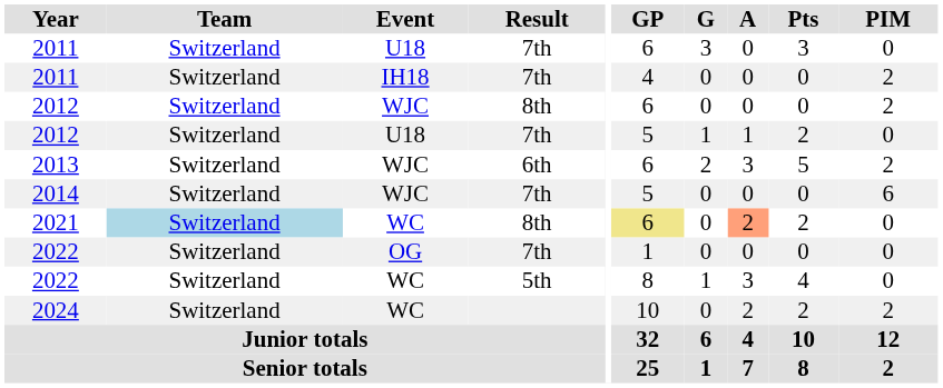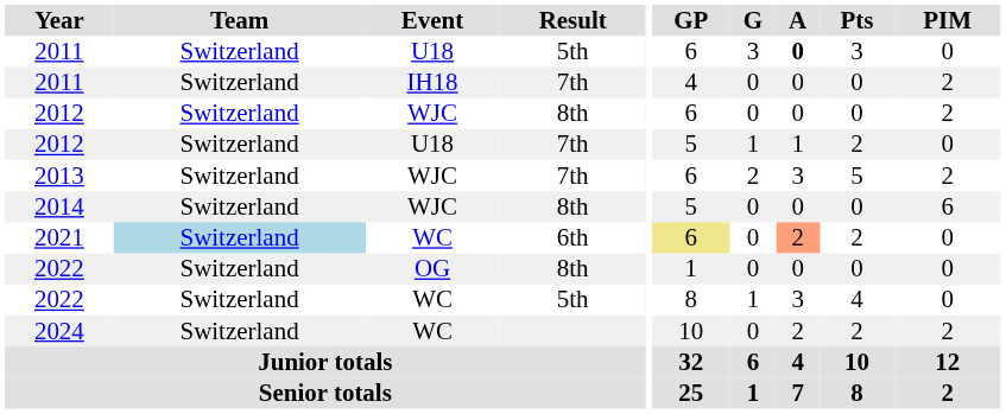2011 / U18 | Result: 7th -> 5th
2011 / U18 | A: normal -> bold
2013 | Result: 6th -> 7th
2014 | Result: 7th -> 8th
2021 | Result: 8th -> 6th
2022 / OG | Result: 7th -> 8th
